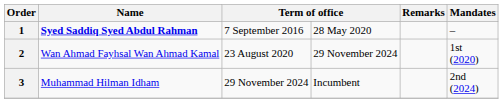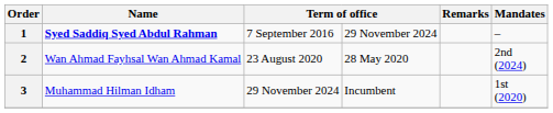1 | column 4: 28 May 2020 -> 29 November 2024
2 | column 4: 29 November 2024 -> 28 May 2020
2 | Mandates: 1st (2020) -> 2nd (2024)
3 | Mandates: 2nd (2024) -> 1st (2020)
